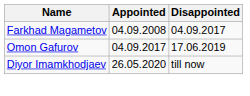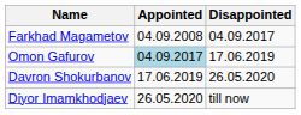Omon Gafurov | Appointed: no background -> lightblue background
+ row: Davron Shokurbanov | 17.06.2019 | 26.05.2020
